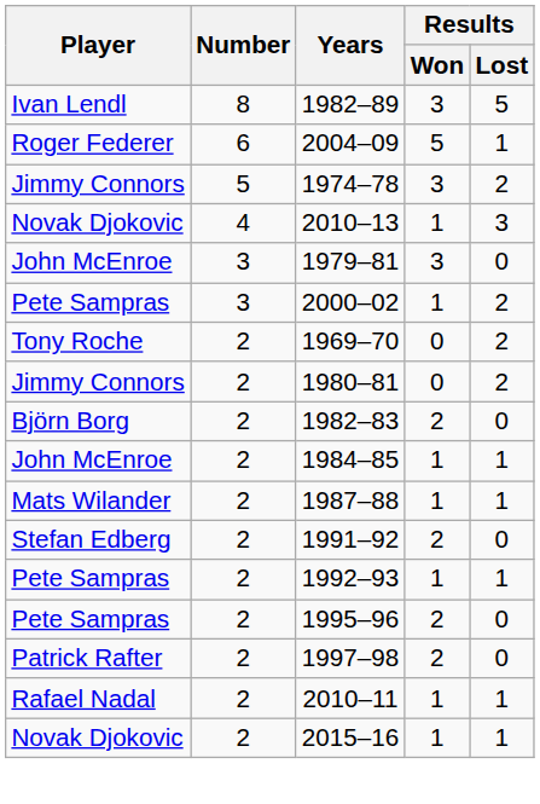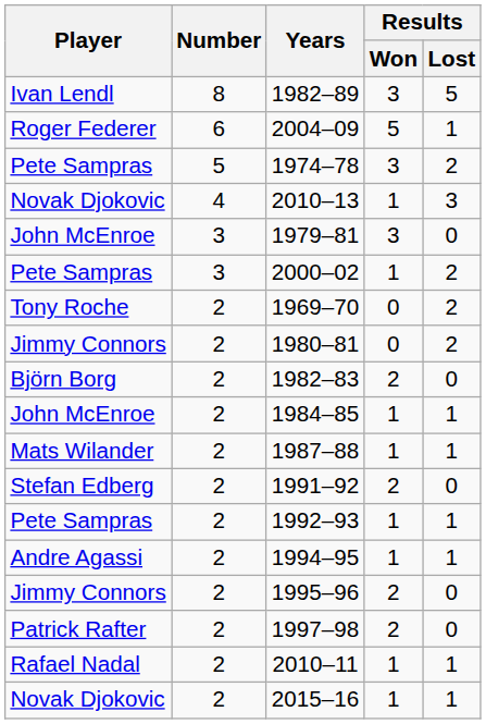1974–78 | Player: Jimmy Connors -> Pete Sampras
+ row: Andre Agassi | 2 | 1994–95 | 1 | 1
1995–96 | Player: Pete Sampras -> Jimmy Connors
